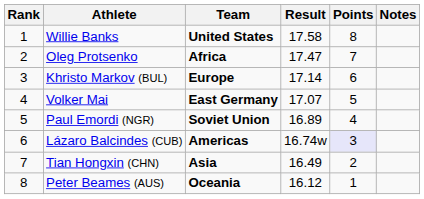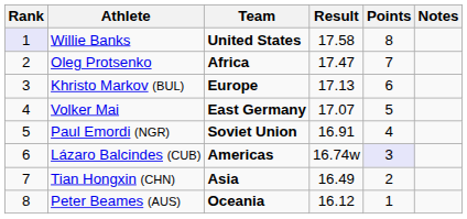Willie Banks | Rank: no background -> lavender background
Khristo Markov (BUL) | Result: 17.14 -> 17.13
Paul Emordi (NGR) | Result: 16.89 -> 16.91
